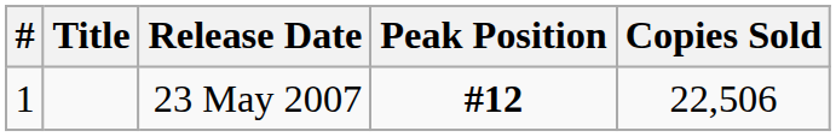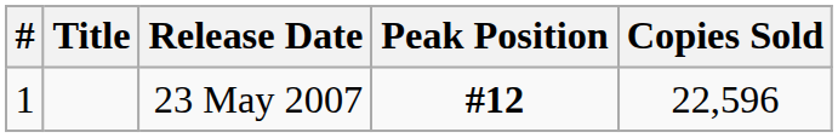23 May 2007 | Copies Sold: 22,506 -> 22,596
